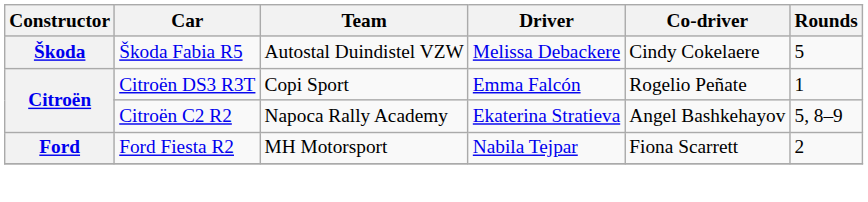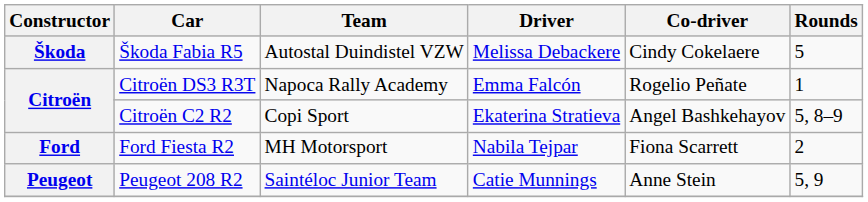Citroën DS3 R3T | Team: Copi Sport -> Napoca Rally Academy
Citroën C2 R2 | Team: Napoca Rally Academy -> Copi Sport
+ row: Peugeot | Peugeot 208 R2 | Saintéloc Junior Team | Catie Munnings | Anne Stein | 5, 9
